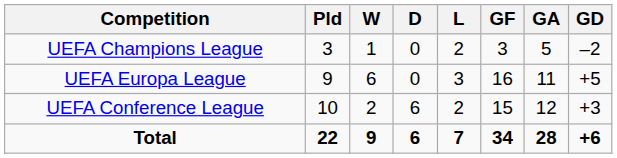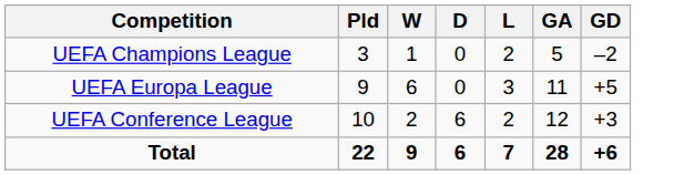- column: GF | 3 | 16 | 15 | 34
